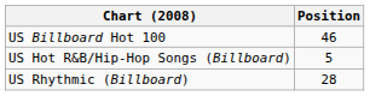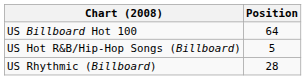US Billboard Hot 100 | Position: 46 -> 64
